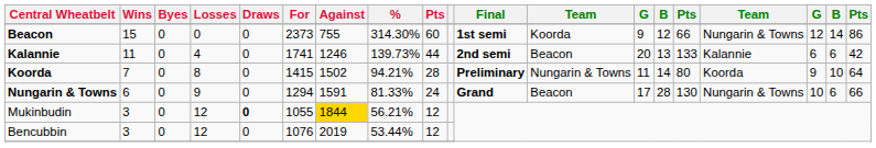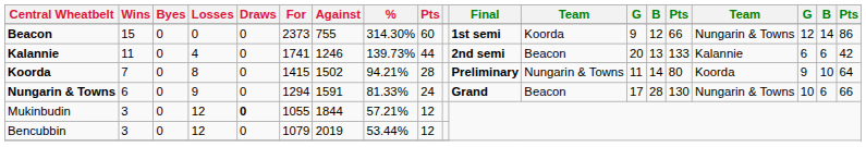Mukinbudin | Against: gold background -> no background
Mukinbudin | %: 56.21% -> 57.21%
Bencubbin | For: 1076 -> 1079
